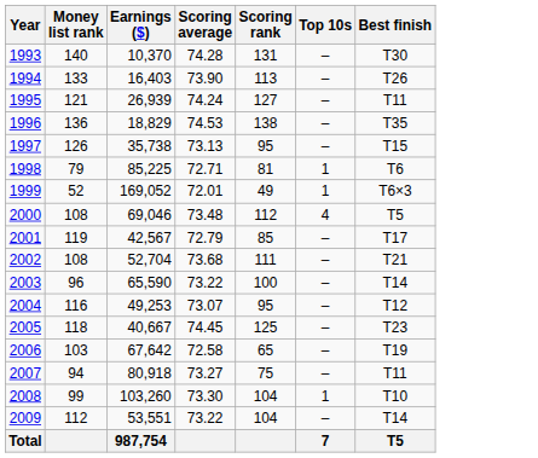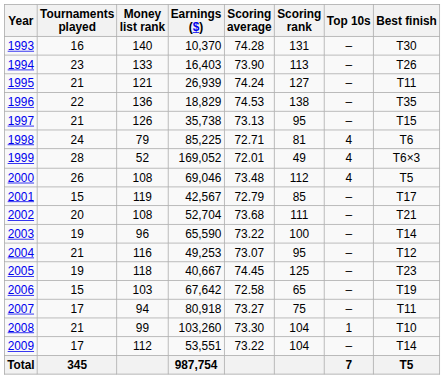+ column: Tournaments played | 16 | 23 | 21 | 22 | 21 | 24 | 28 | 26 | 15 | 20 | 19 | 21 | 19 | 15 | 17 | 21 | 17 | 345
1998 | Top 10s: 1 -> 4
1999 | Top 10s: 1 -> 4
